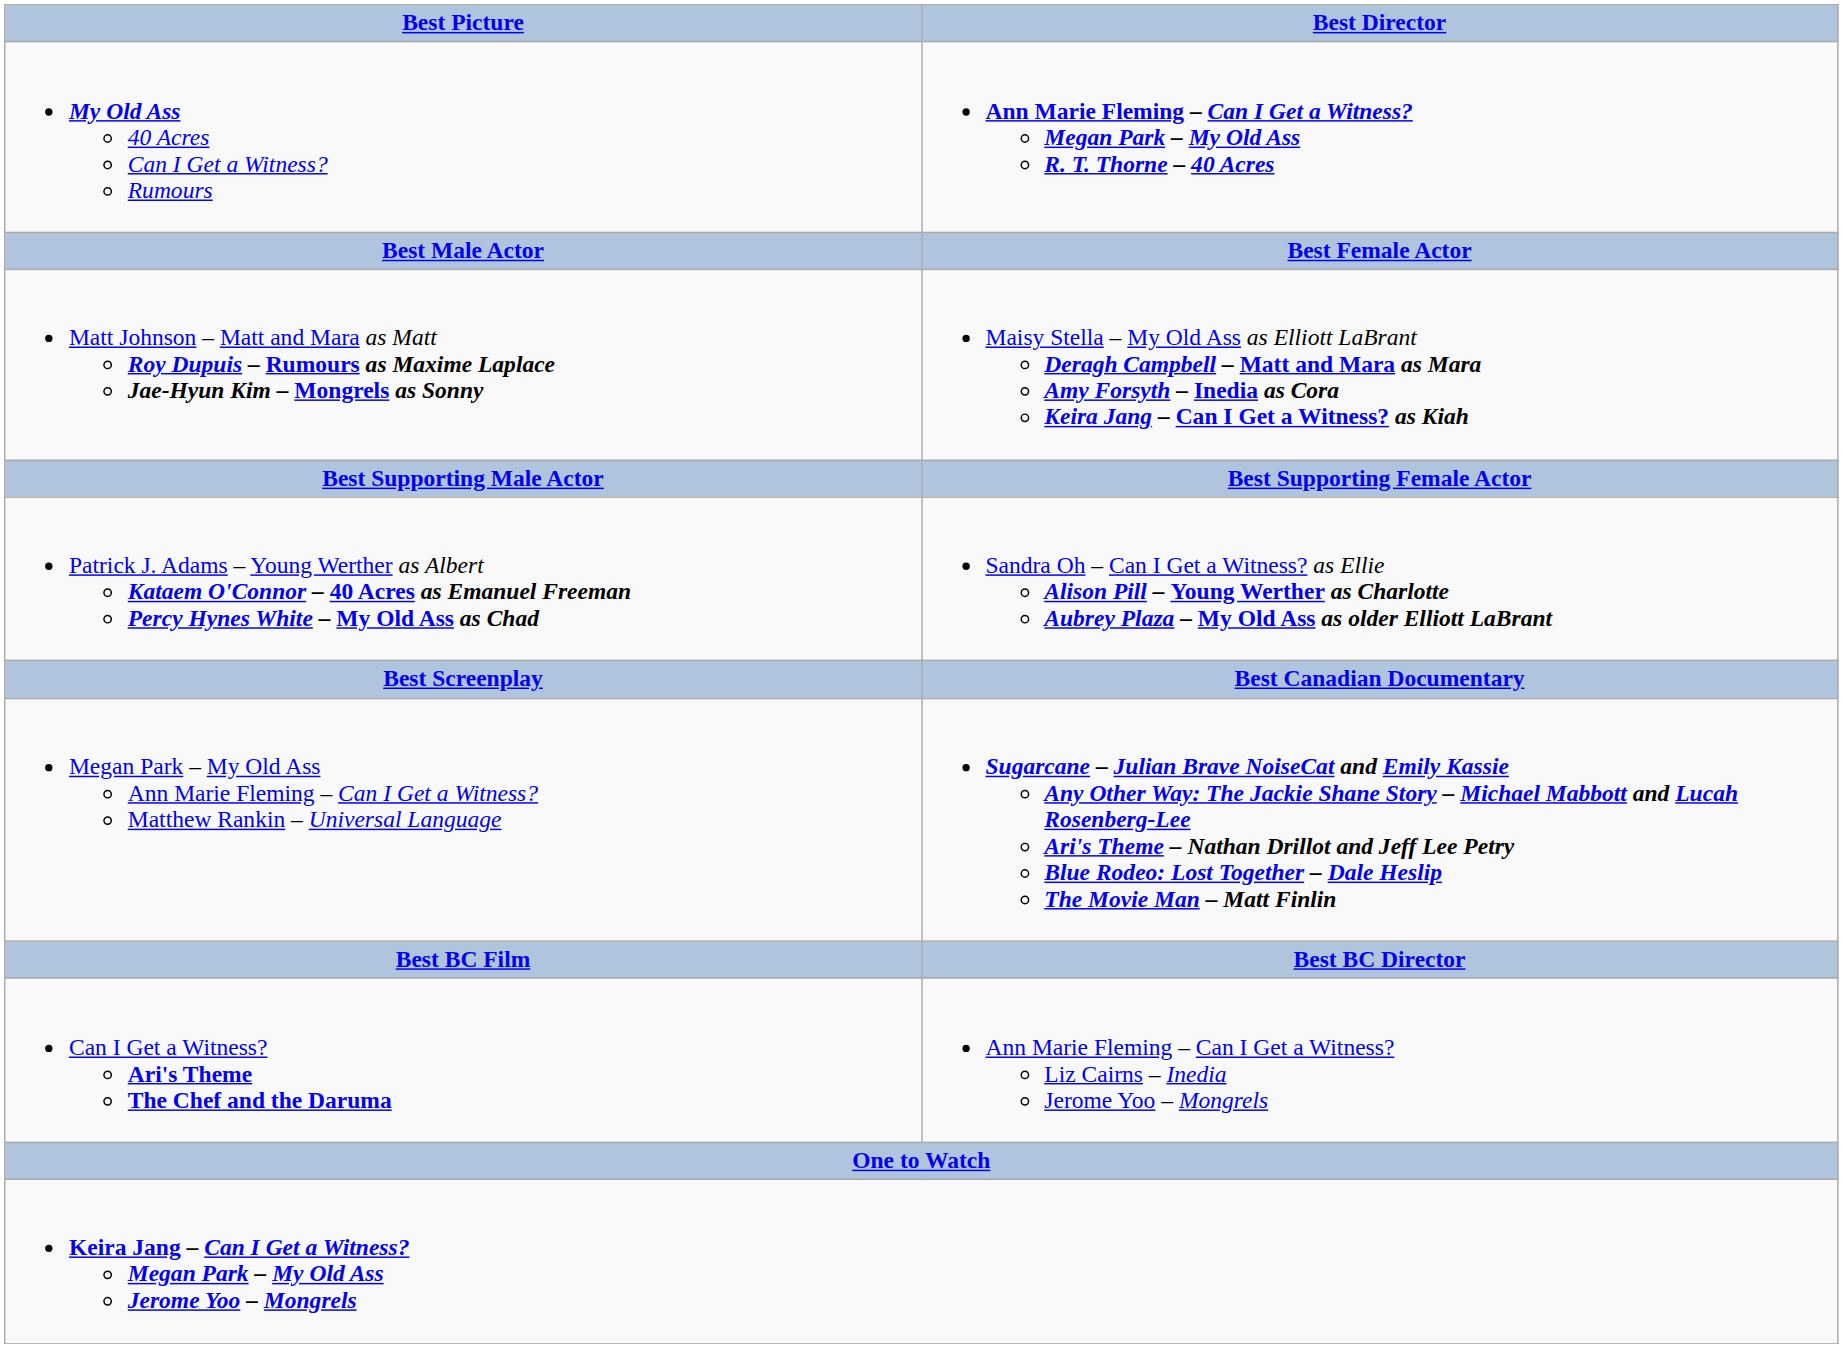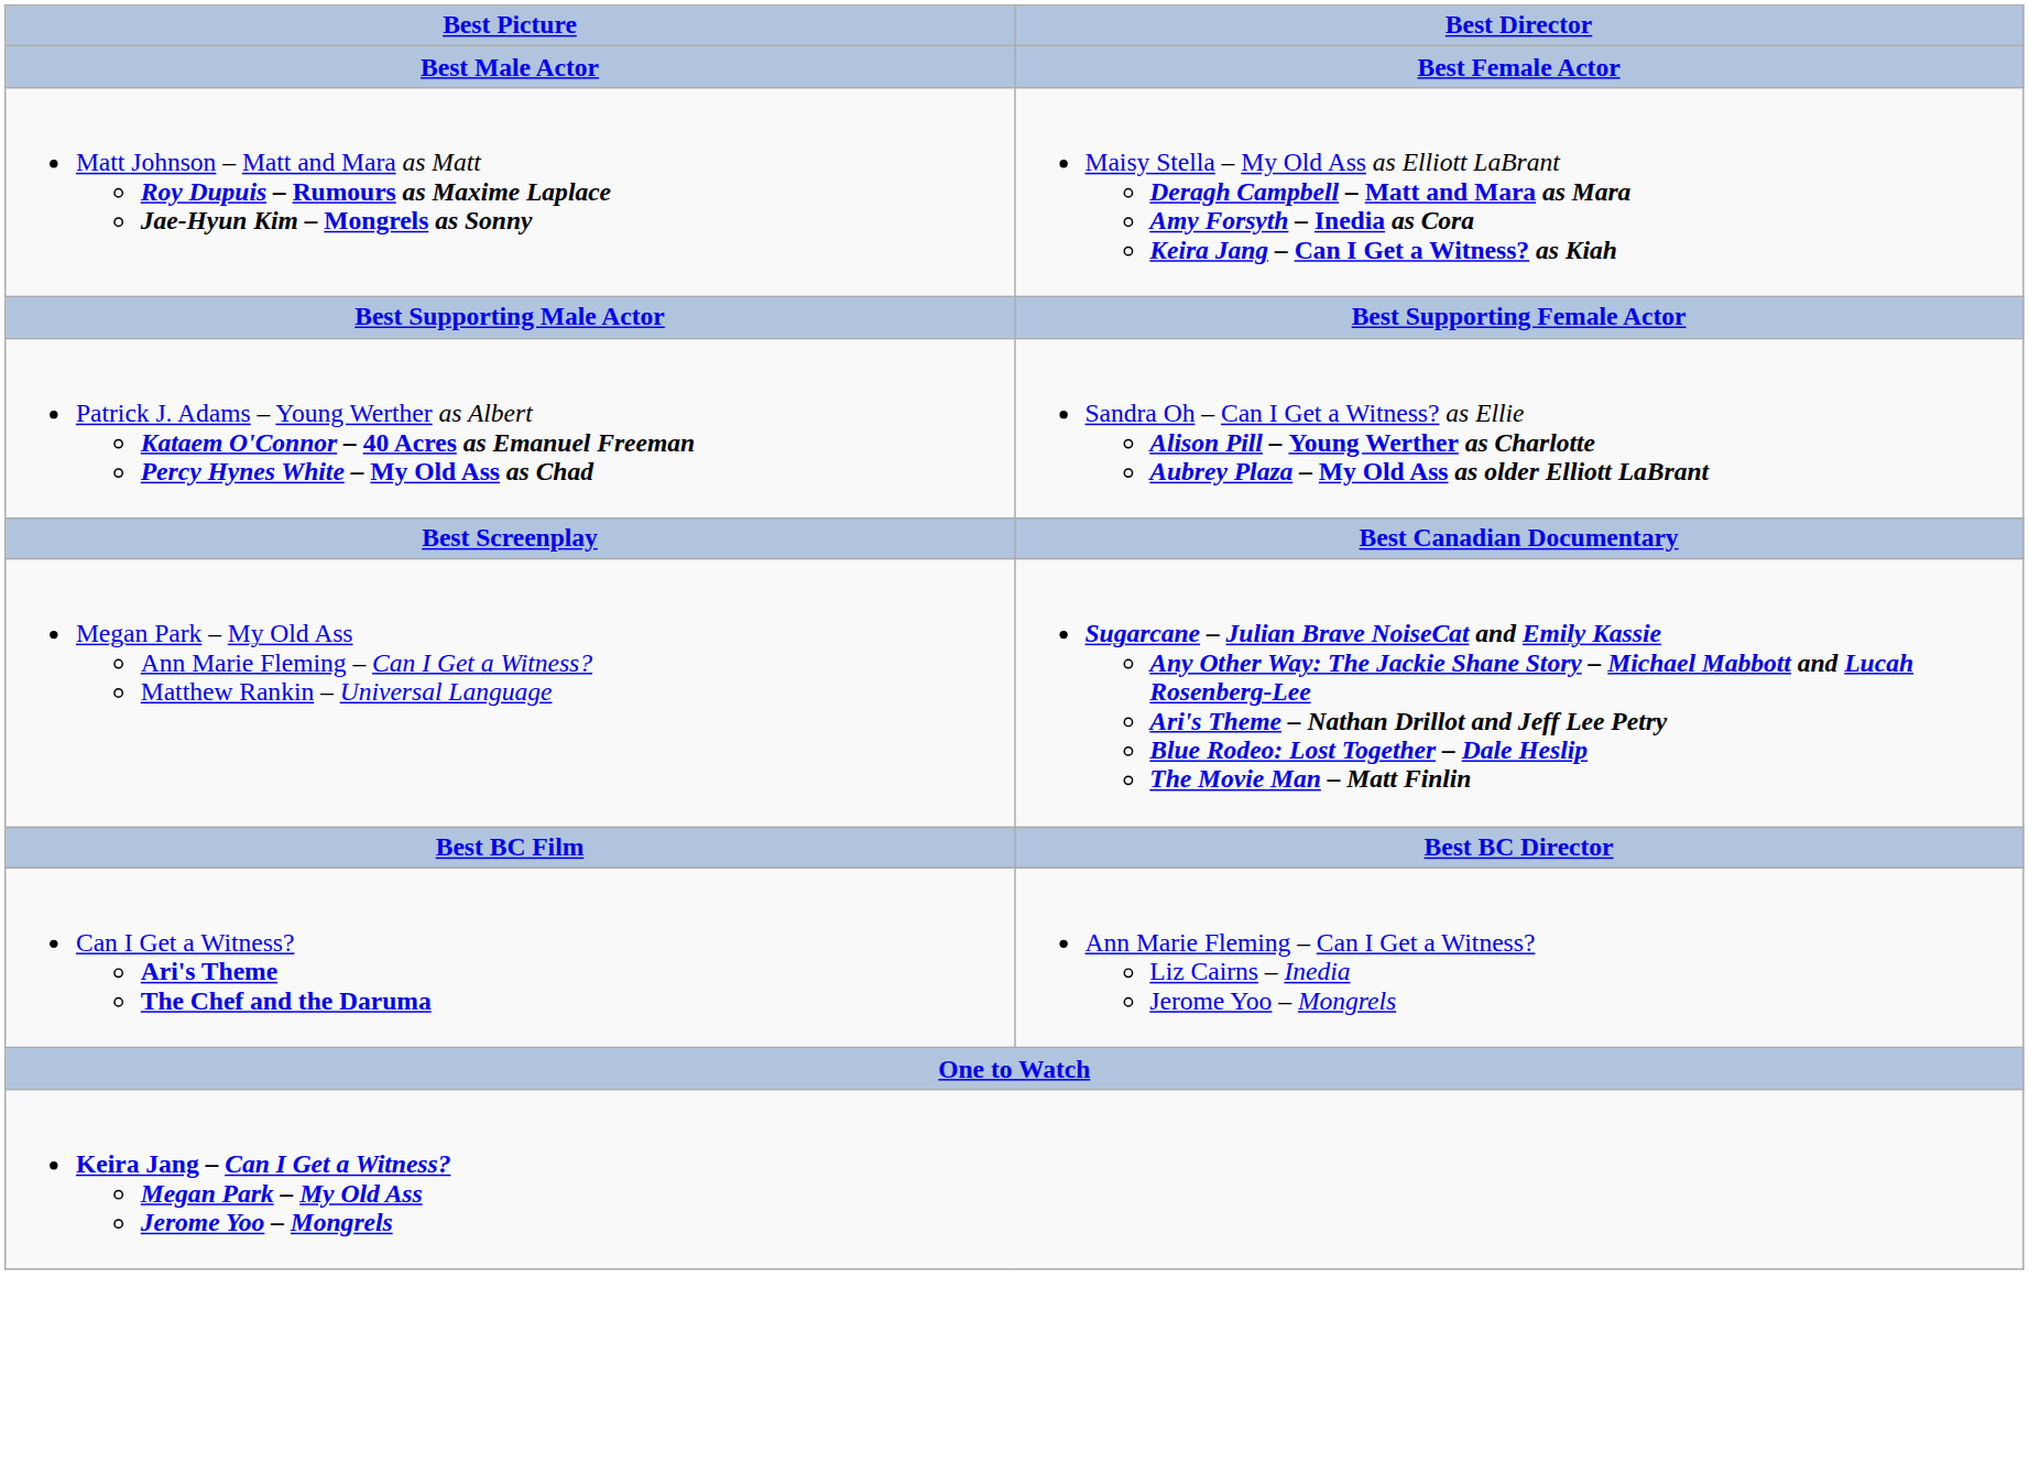- row: My Old Ass 40 Acres Can I Get a Witness? Rumours | Ann Marie Fleming – Can I Get a Witness? Megan Park – My Old Ass R. T. Thorne – 40 Acres
